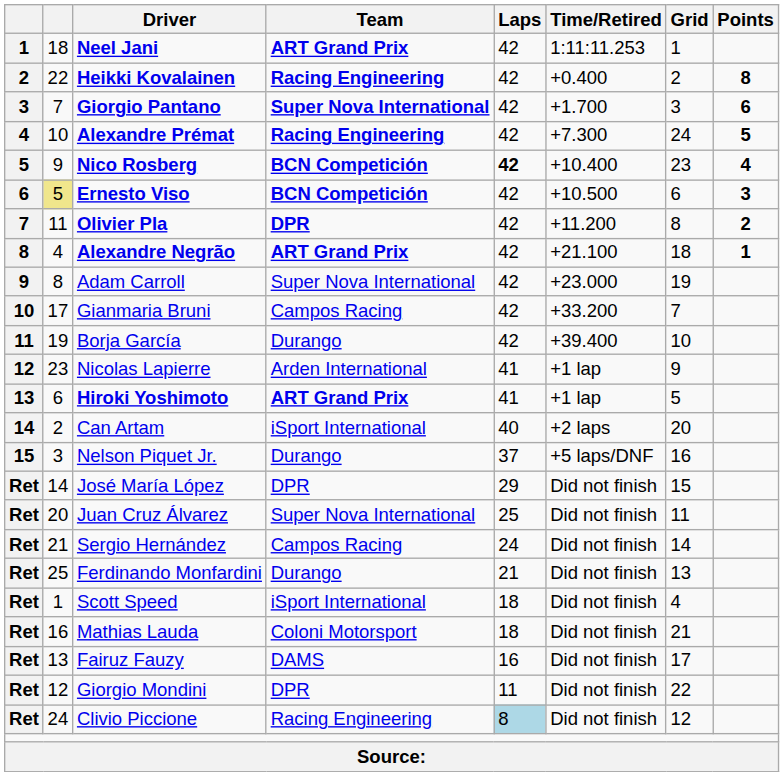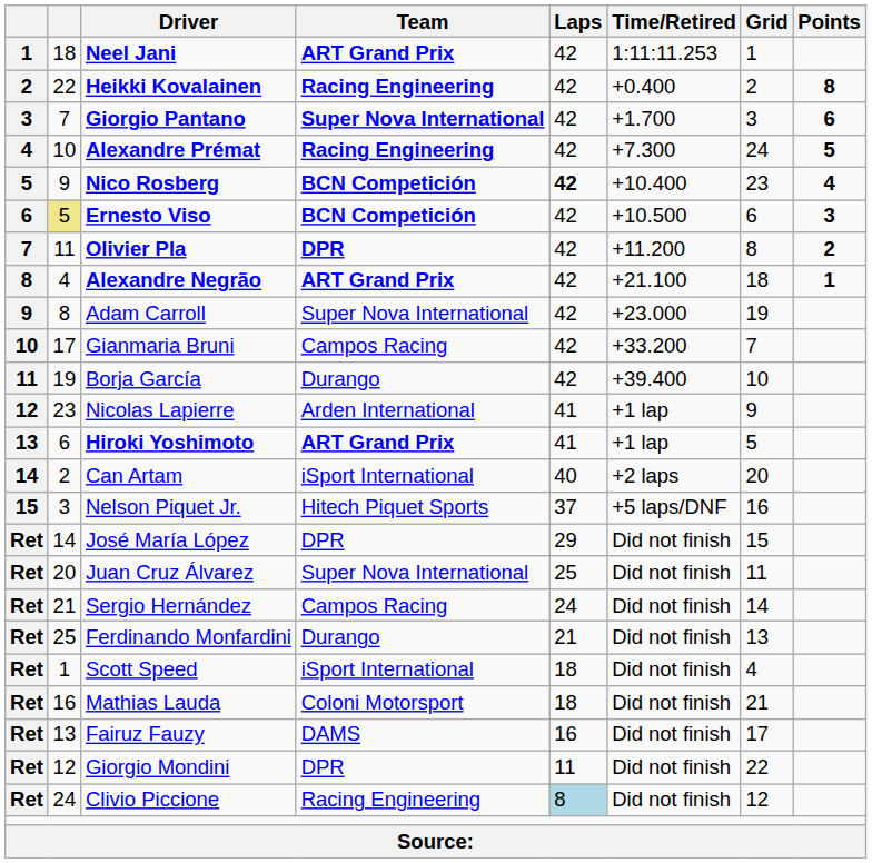Nelson Piquet Jr. | Team: Durango -> Hitech Piquet Sports
